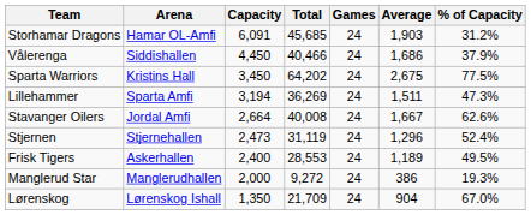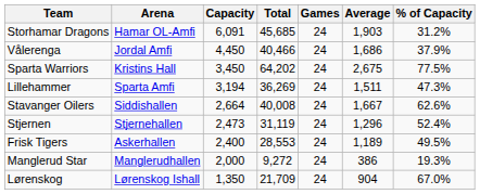Vålerenga | Arena: Siddishallen -> Jordal Amfi
Stavanger Oilers | Arena: Jordal Amfi -> Siddishallen
